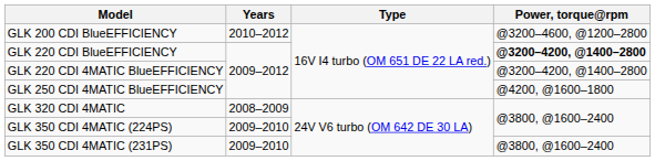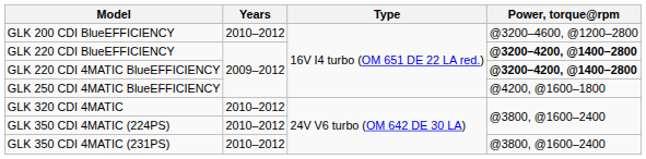GLK 220 CDI 4MATIC BlueEFFICIENCY | Power, torque@rpm: normal -> bold
GLK 320 CDI 4MATIC | Years: 2008–2009 -> 2010–2012
GLK 350 CDI 4MATIC (224PS) | Years: 2009–2010 -> 2010–2012
GLK 350 CDI 4MATIC (231PS) | Years: 2009–2010 -> 2010–2012
